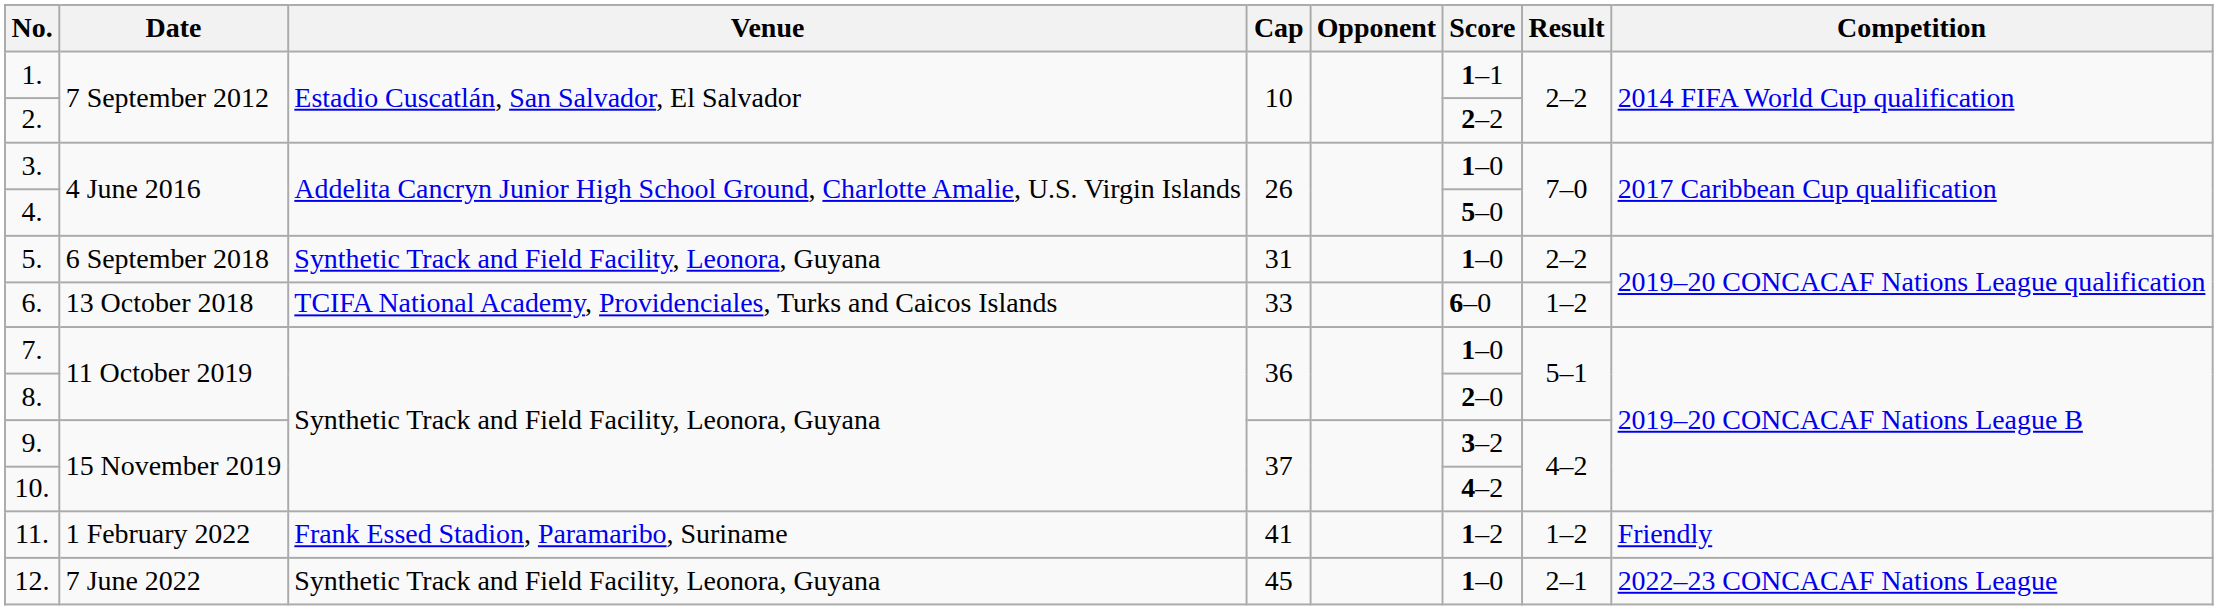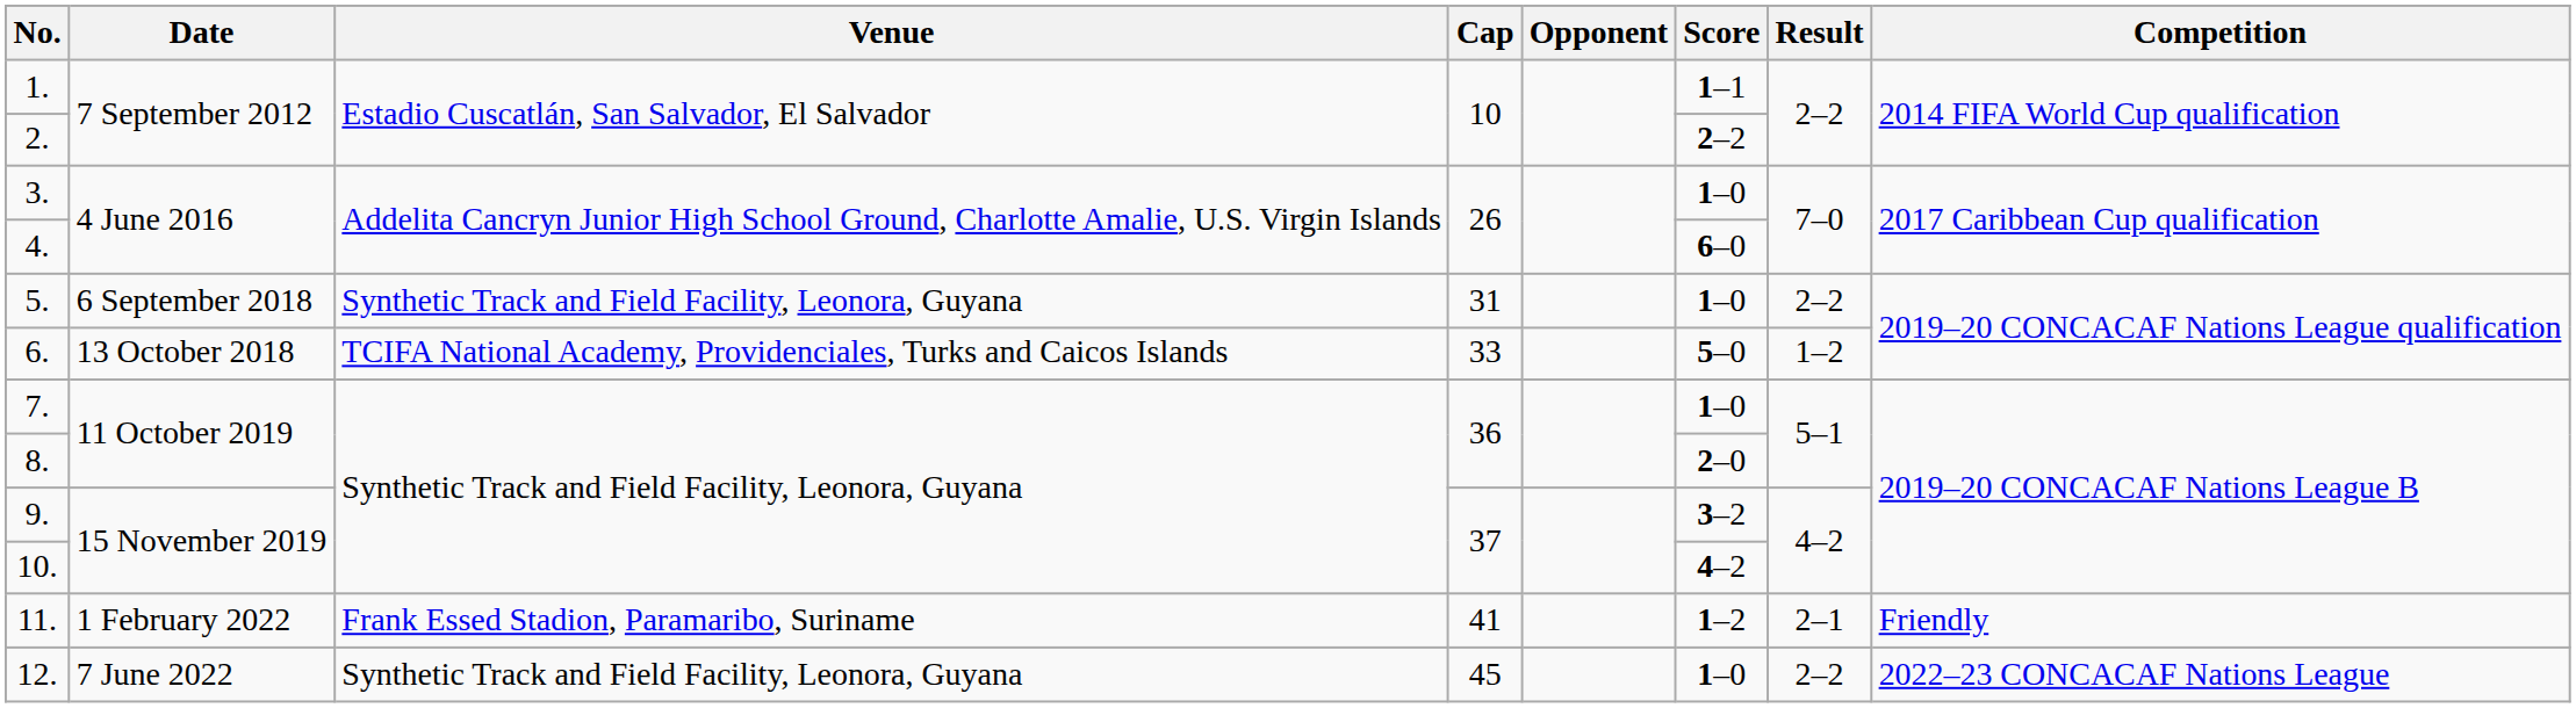4. | Score: 5–0 -> 6–0
6. | Score: 6–0 -> 5–0
11. | Result: 1–2 -> 2–1
12. | Result: 2–1 -> 2–2
